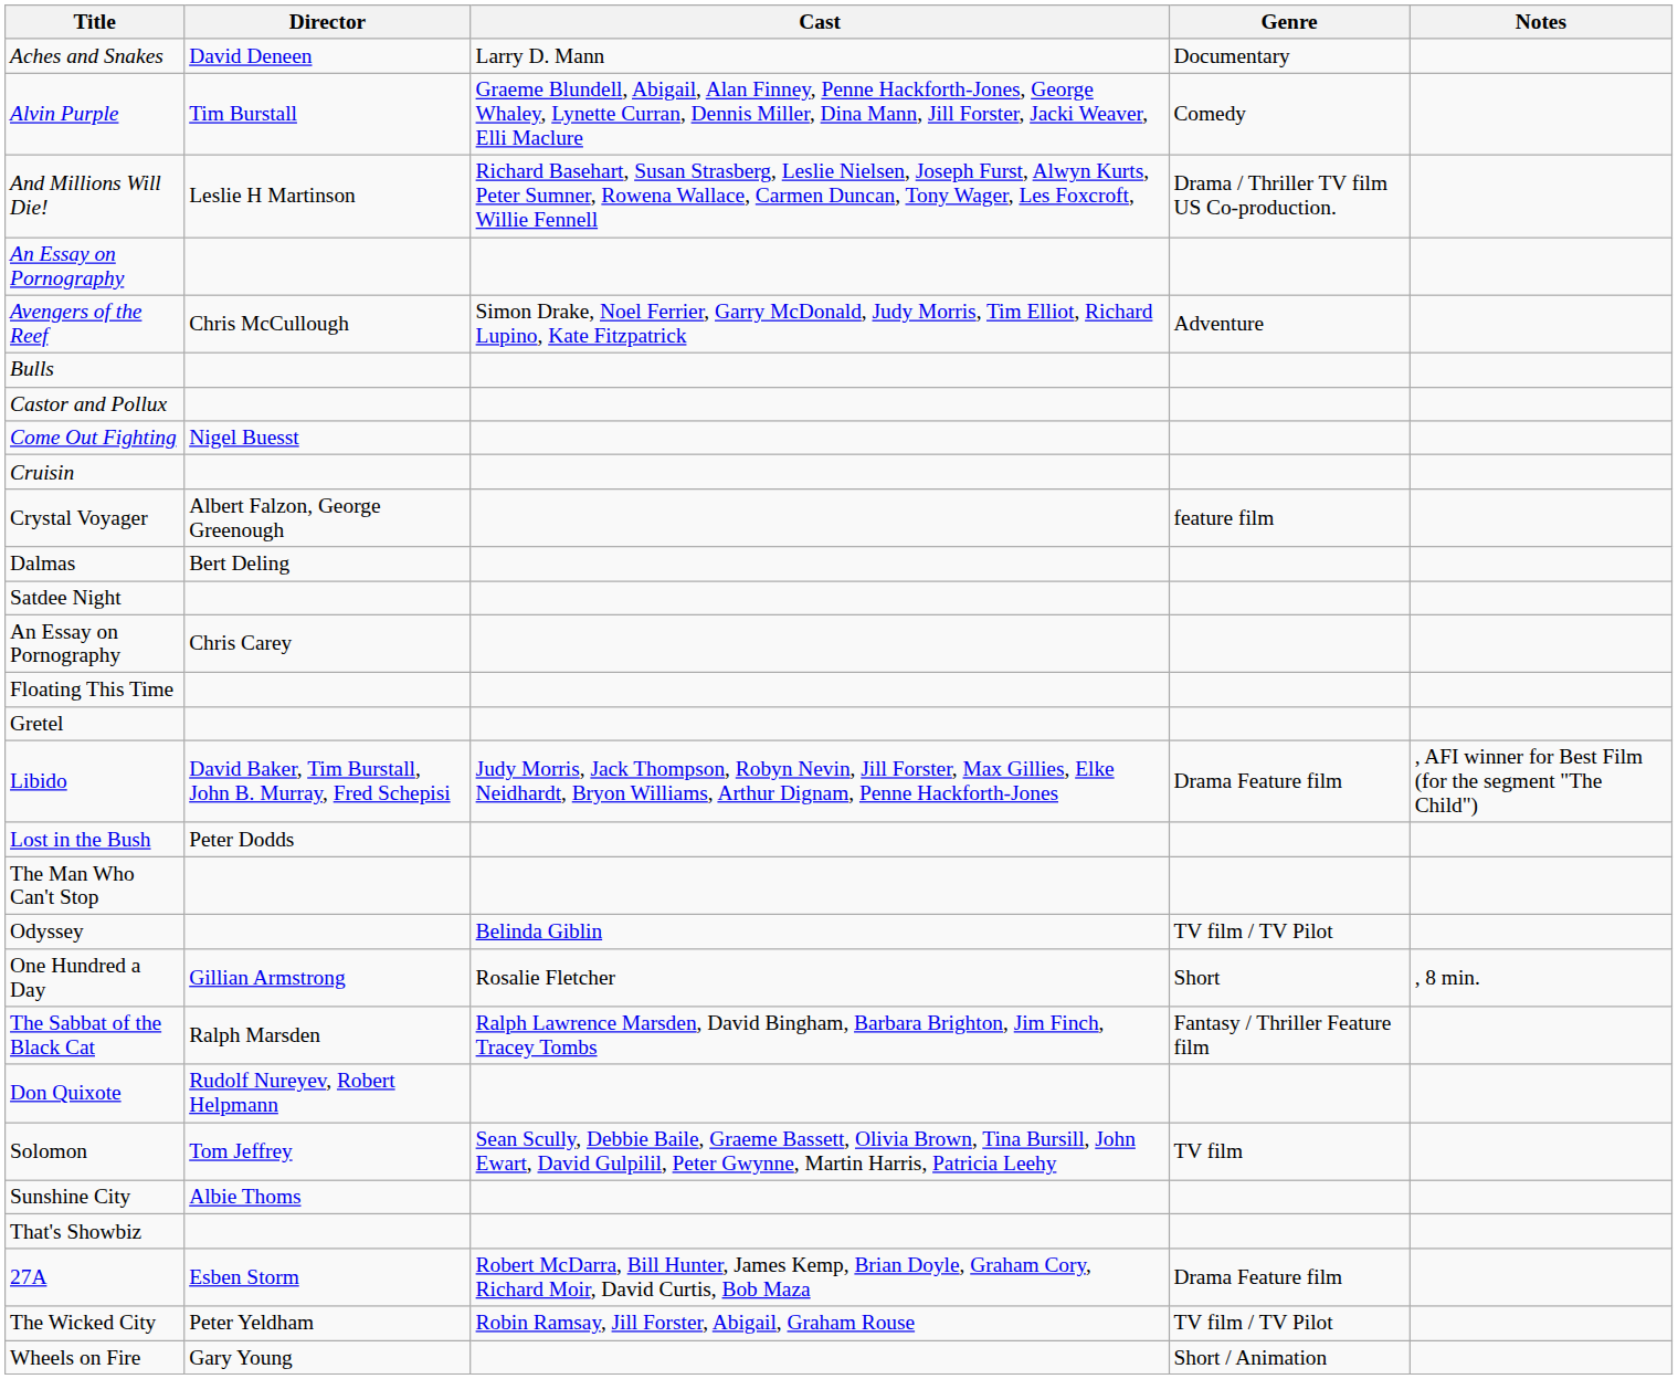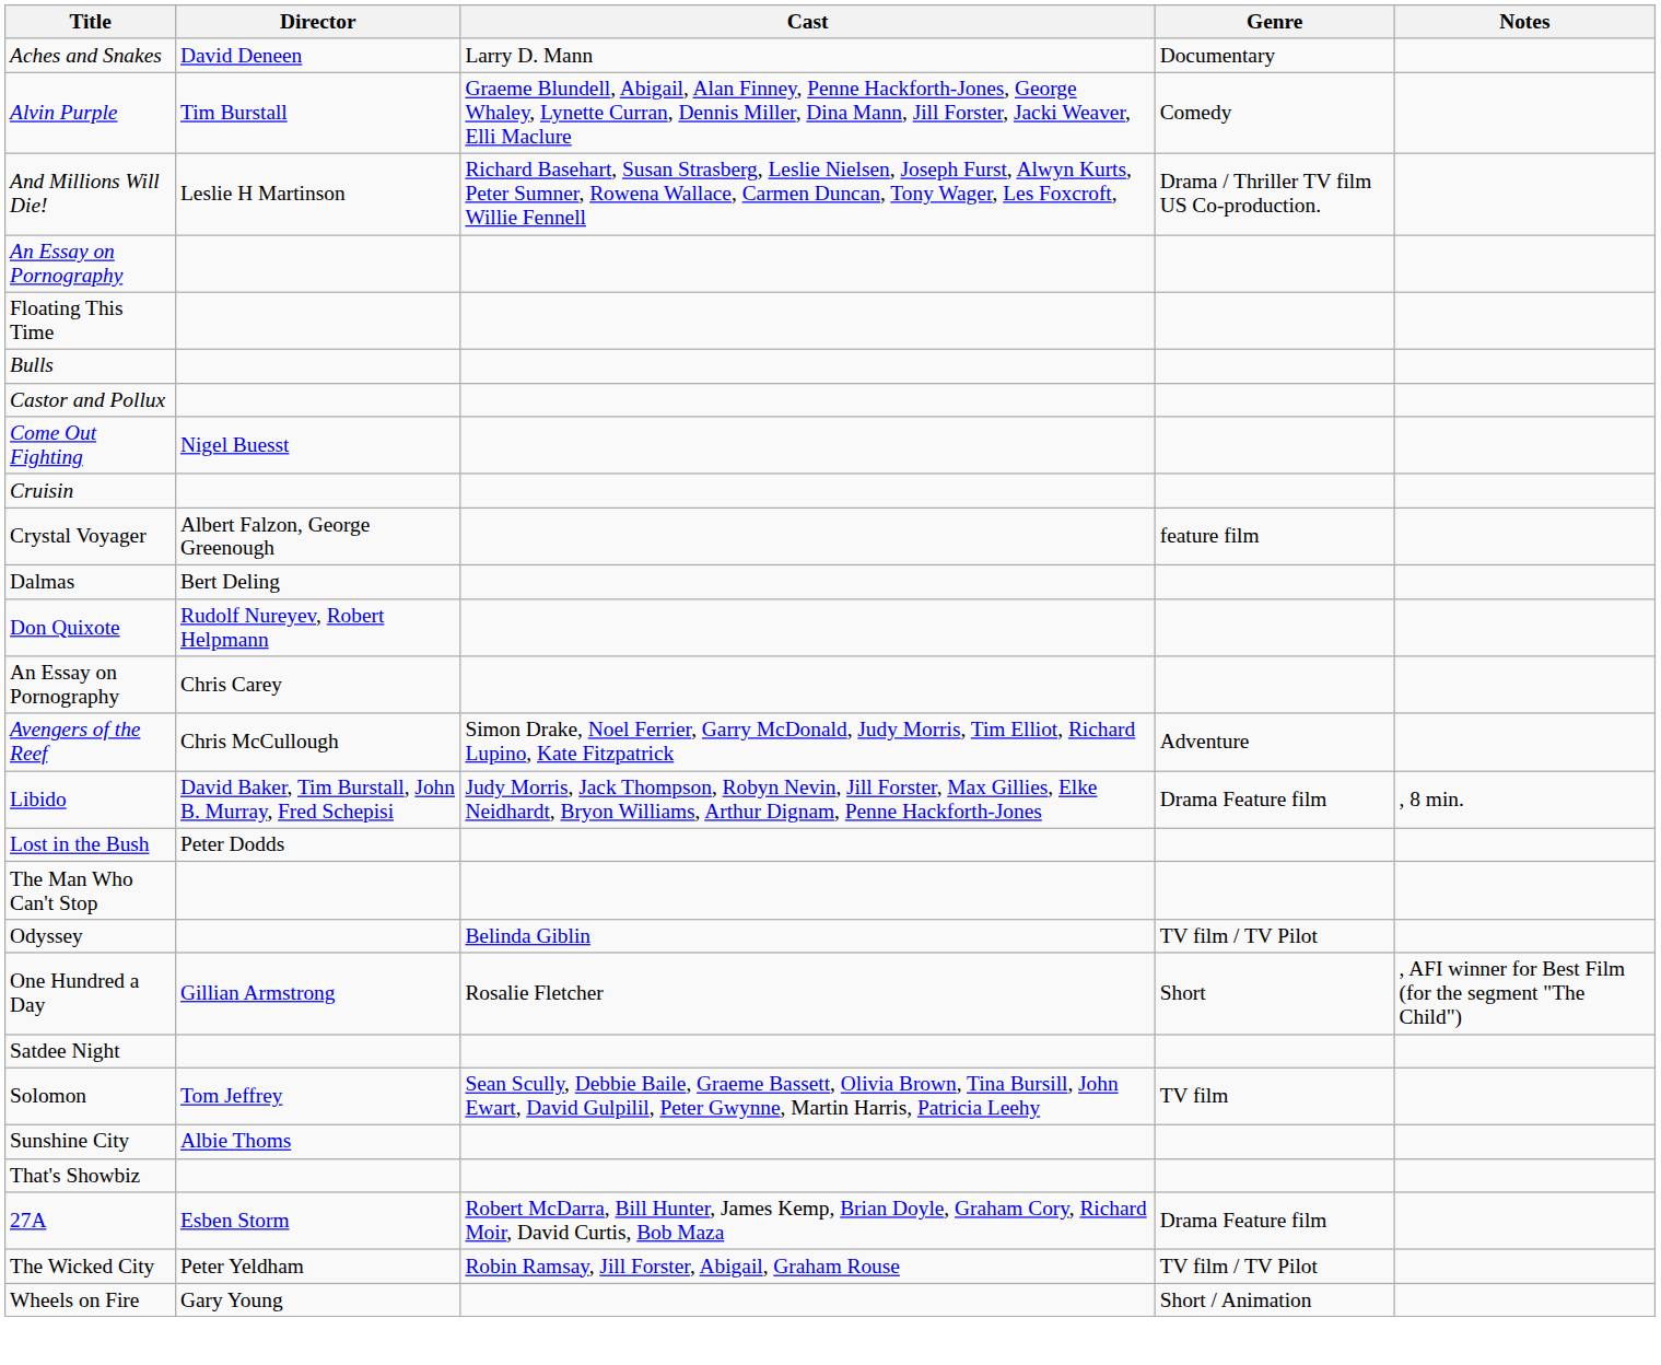rows swapped: Avengers of the Reef <-> Floating This Time
rows swapped: Don Quixote <-> Satdee Night
- row: Gretel
Libido | Notes: , AFI winner for Best Film (for the segment "The Child") -> , 8 min.
One Hundred a Day | Notes: , 8 min. -> , AFI winner for Best Film (for the segment "The Child")
- row: The Sabbat of the Black Cat | Ralph Marsden | Ralph Lawrence Marsden, David Bingham, Barbara Brighton, Jim Finch, Tracey Tombs | Fantasy / Thriller Feature film
